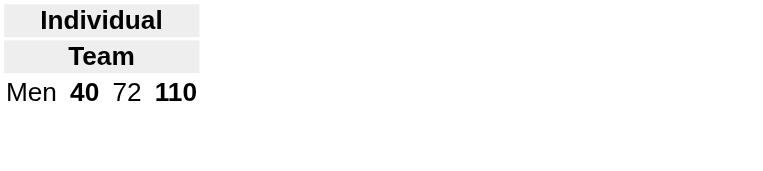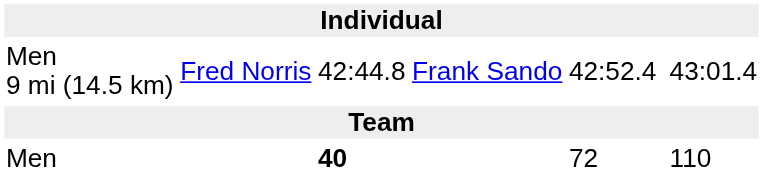+ row: Men 9 mi (14.5 km) | Fred Norris | 42:44.8 | Frank Sando | 42:52.4 | 43:01.4
Men | column 7: bold -> normal
